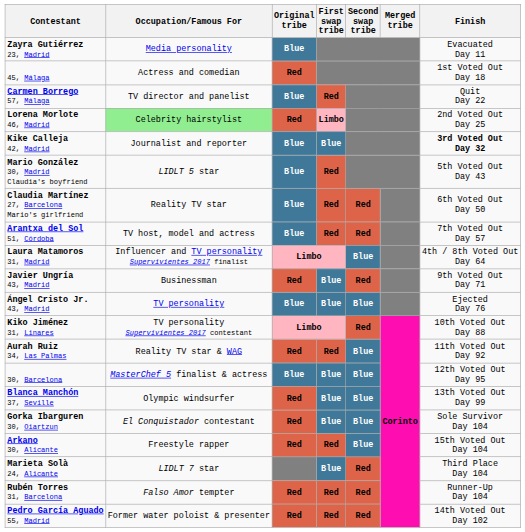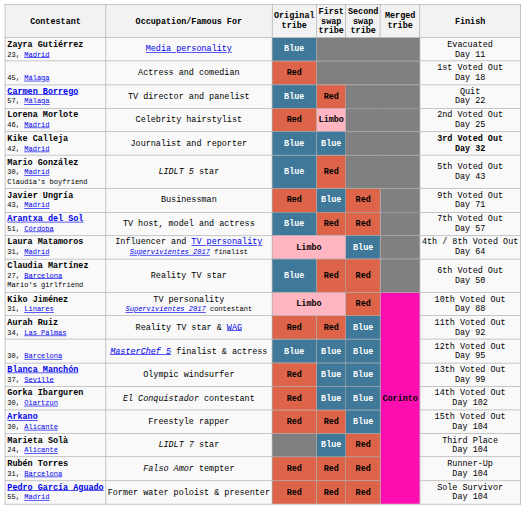Lorena Morlote 46, Madrid | Occupation/Famous For: lightgreen background -> no background
rows swapped: Claudia Martínez 27, Barcelona Mario's girlfriend <-> Javier Ungría 43, Madrid
- row: Ángel Cristo Jr. 43, Madrid | TV personality | Blue | Blue | Blue | Ejected Day 76
Gorka Ibarguren 30, Oiartzun | Finish: Sole Survivor Day 104 -> 14th Voted Out Day 102
Pedro García Aguado 55, Madrid | Finish: 14th Voted Out Day 102 -> Sole Survivor Day 104
